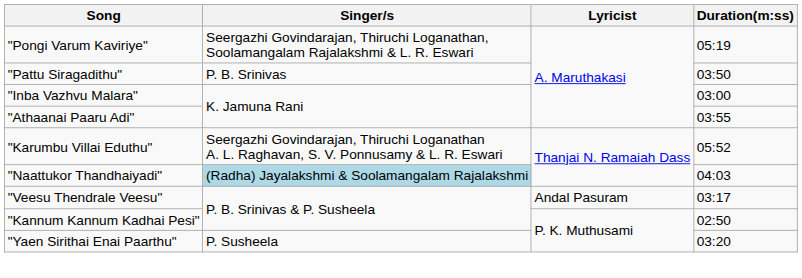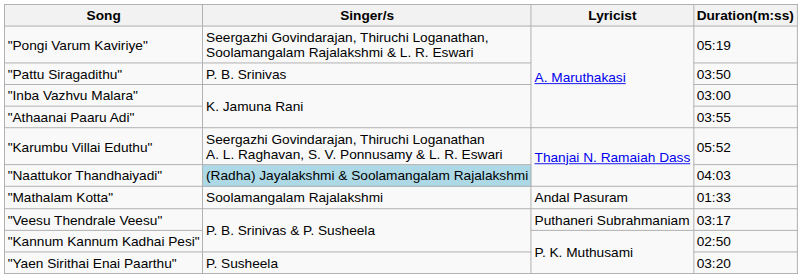+ row: "Mathalam Kotta" | Soolamangalam Rajalakshmi | Andal Pasuram | 01:33
"Veesu Thendrale Veesu" | Lyricist: Andal Pasuram -> Puthaneri Subrahmaniam
